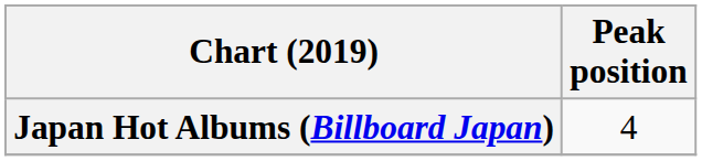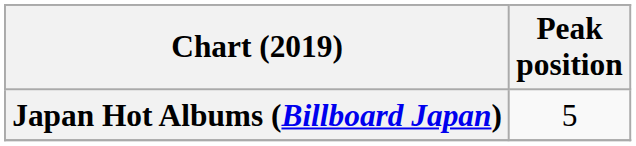Japan Hot Albums (Billboard Japan) | Peak position: 4 -> 5
